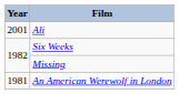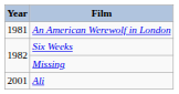rows swapped: An American Werewolf in London <-> Ali
